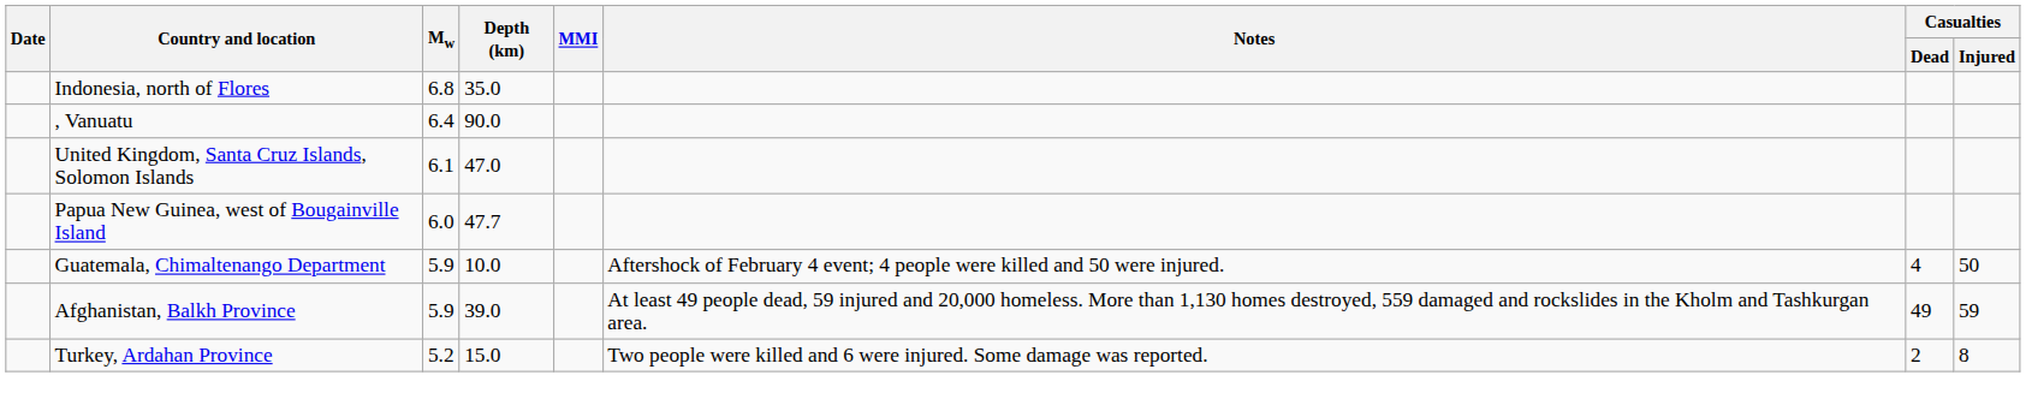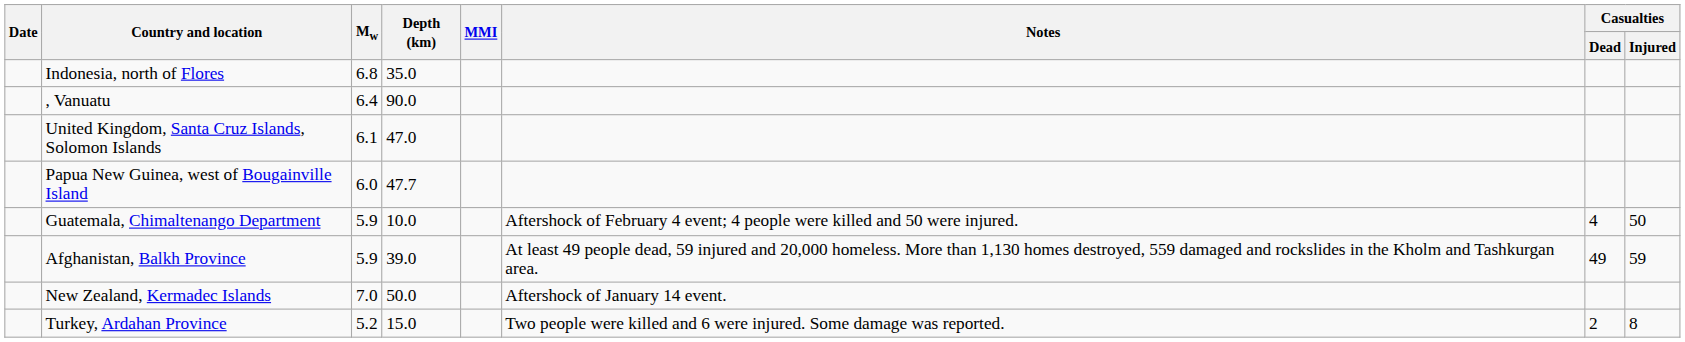+ row: New Zealand, Kermadec Islands | 7.0 | 50.0 | Aftershock of January 14 event.
